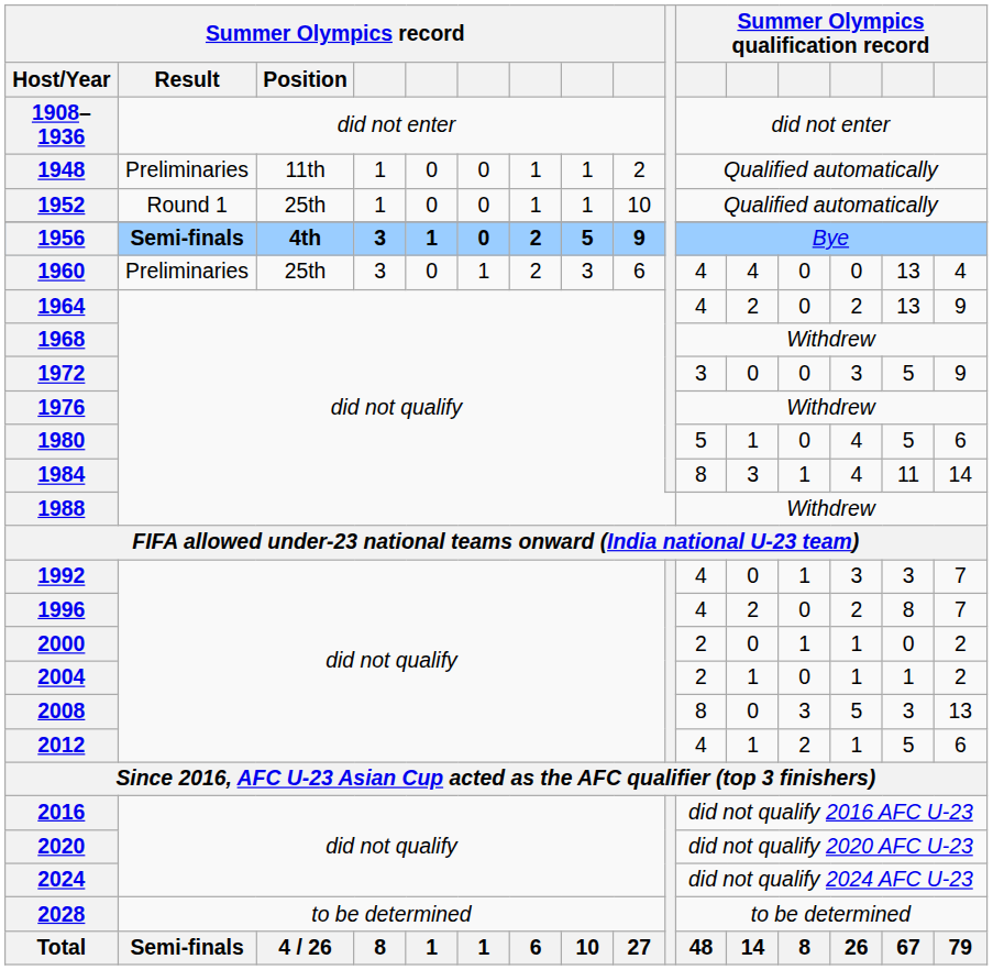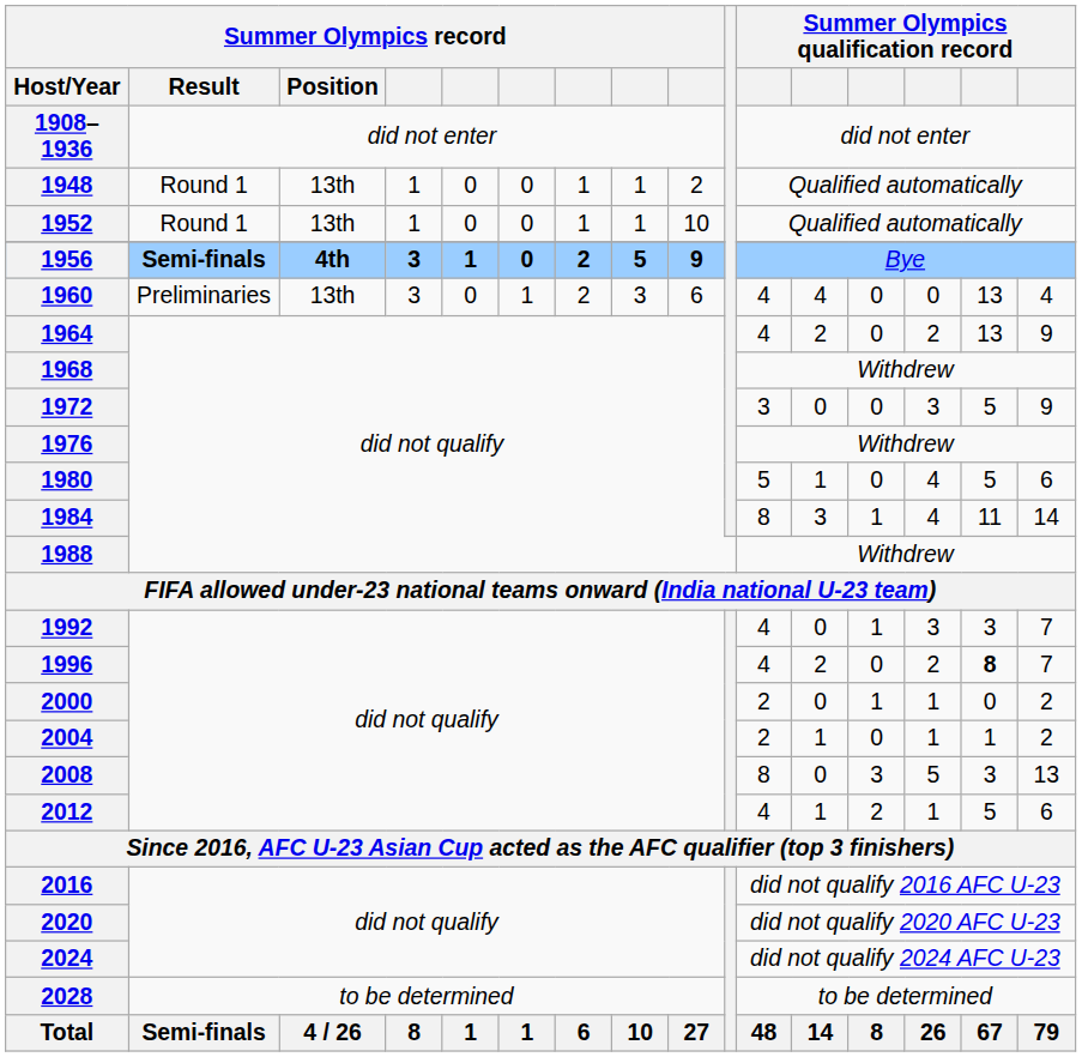1948 | Summer Olympics record / Result: Preliminaries -> Round 1
1948 | Summer Olympics record / Position: 11th -> 13th
1952 | Summer Olympics record / Position: 25th -> 13th
1960 | Summer Olympics record / Position: 25th -> 13th
1996 | column 15: normal -> bold
